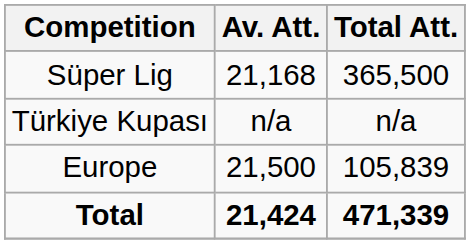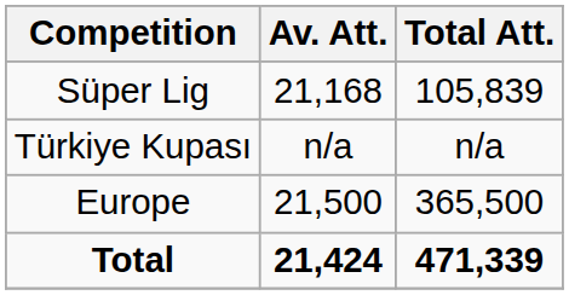Süper Lig | Total Att.: 365,500 -> 105,839
Europe | Total Att.: 105,839 -> 365,500
